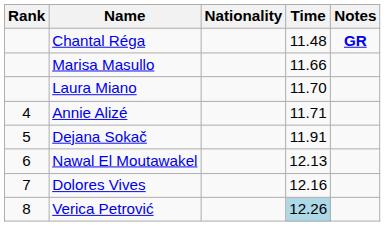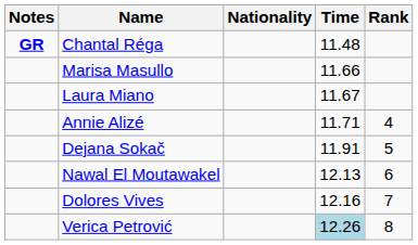columns swapped: Rank <-> Notes
Laura Miano | Time: 11.70 -> 11.67
